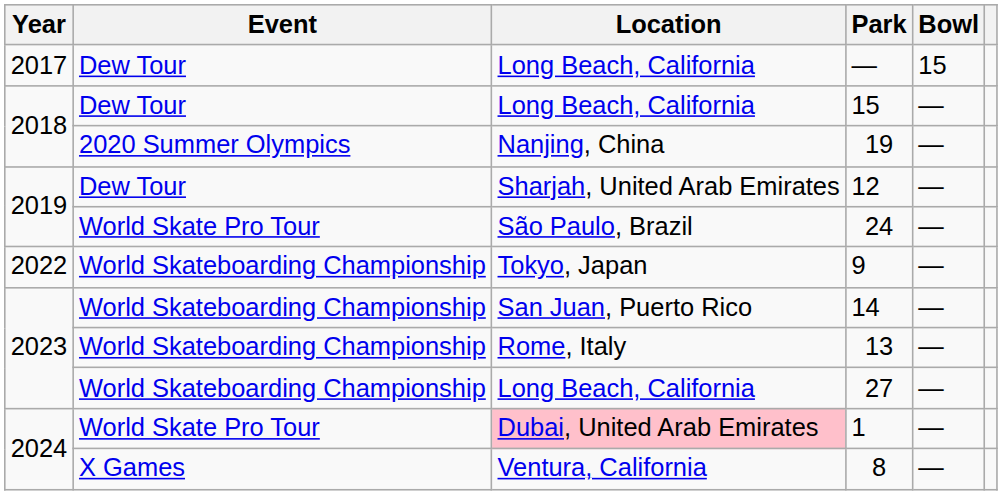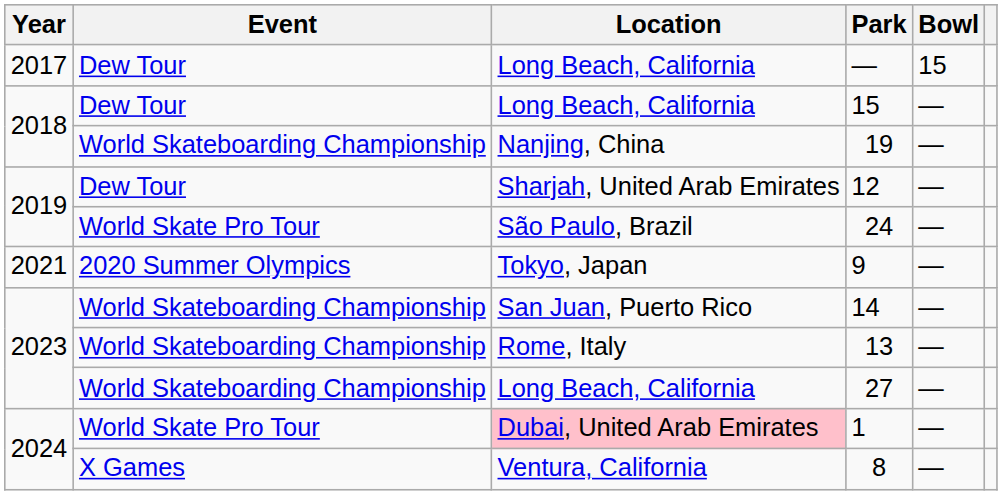19 | Event: 2020 Summer Olympics -> World Skateboarding Championship
9 | Year: 2022 -> 2021
9 | Event: World Skateboarding Championship -> 2020 Summer Olympics
